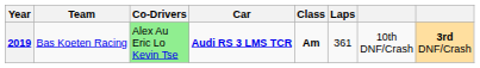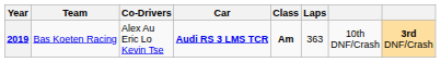2019 | Co-Drivers: lightgreen background -> no background
2019 | Laps: 361 -> 363
